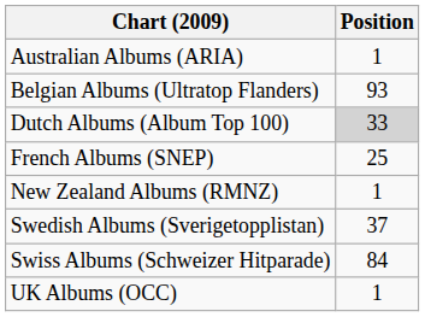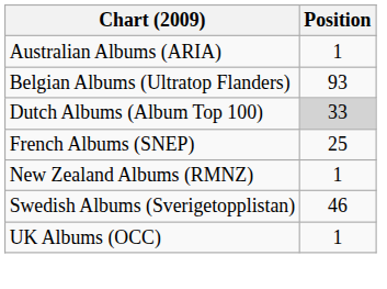Swedish Albums (Sverigetopplistan) | Position: 37 -> 46
- row: Swiss Albums (Schweizer Hitparade) | 84
